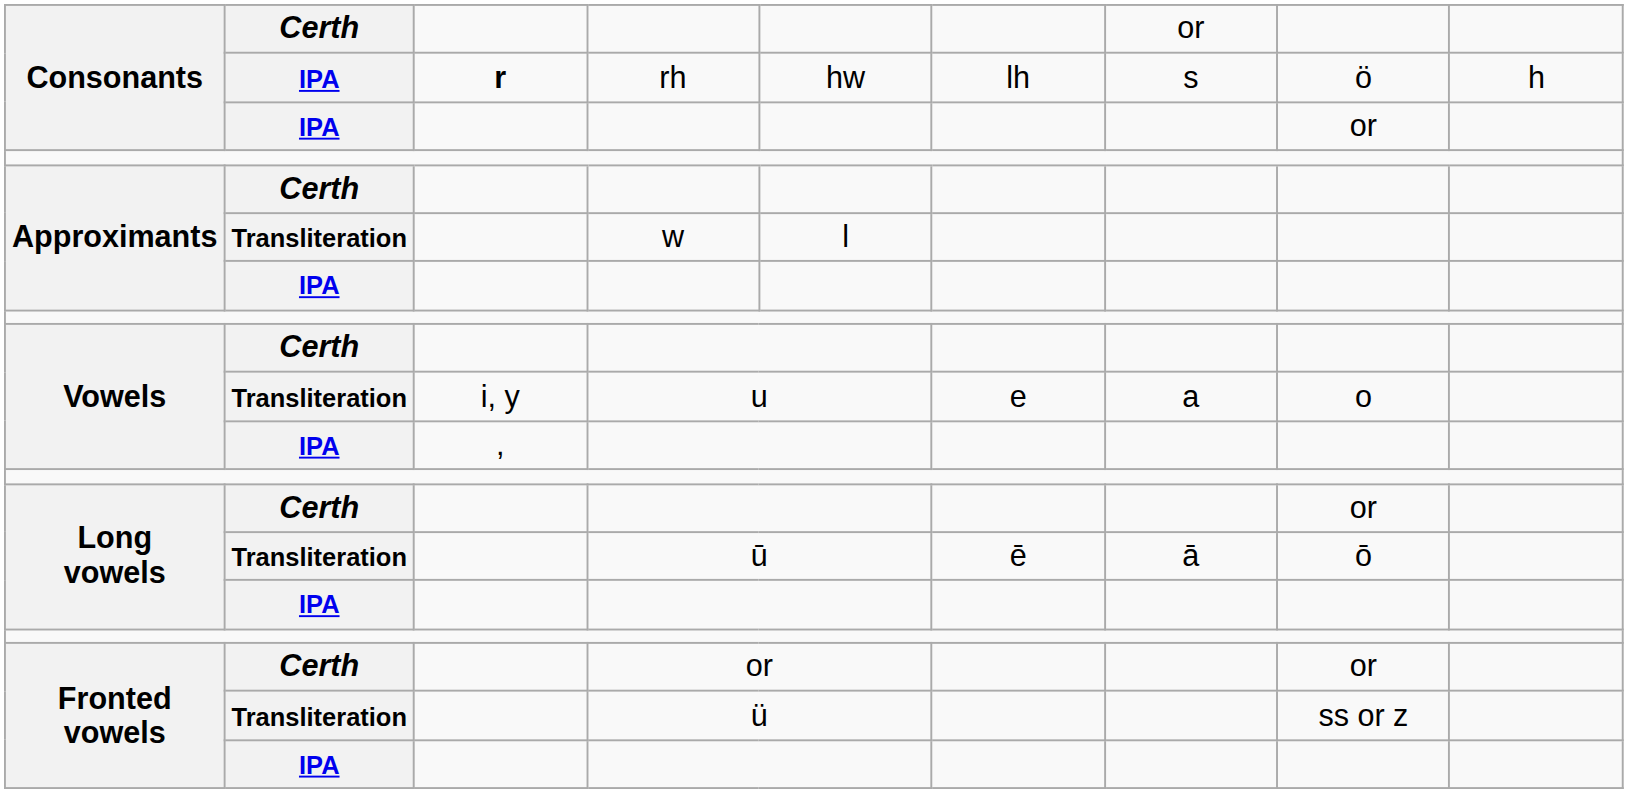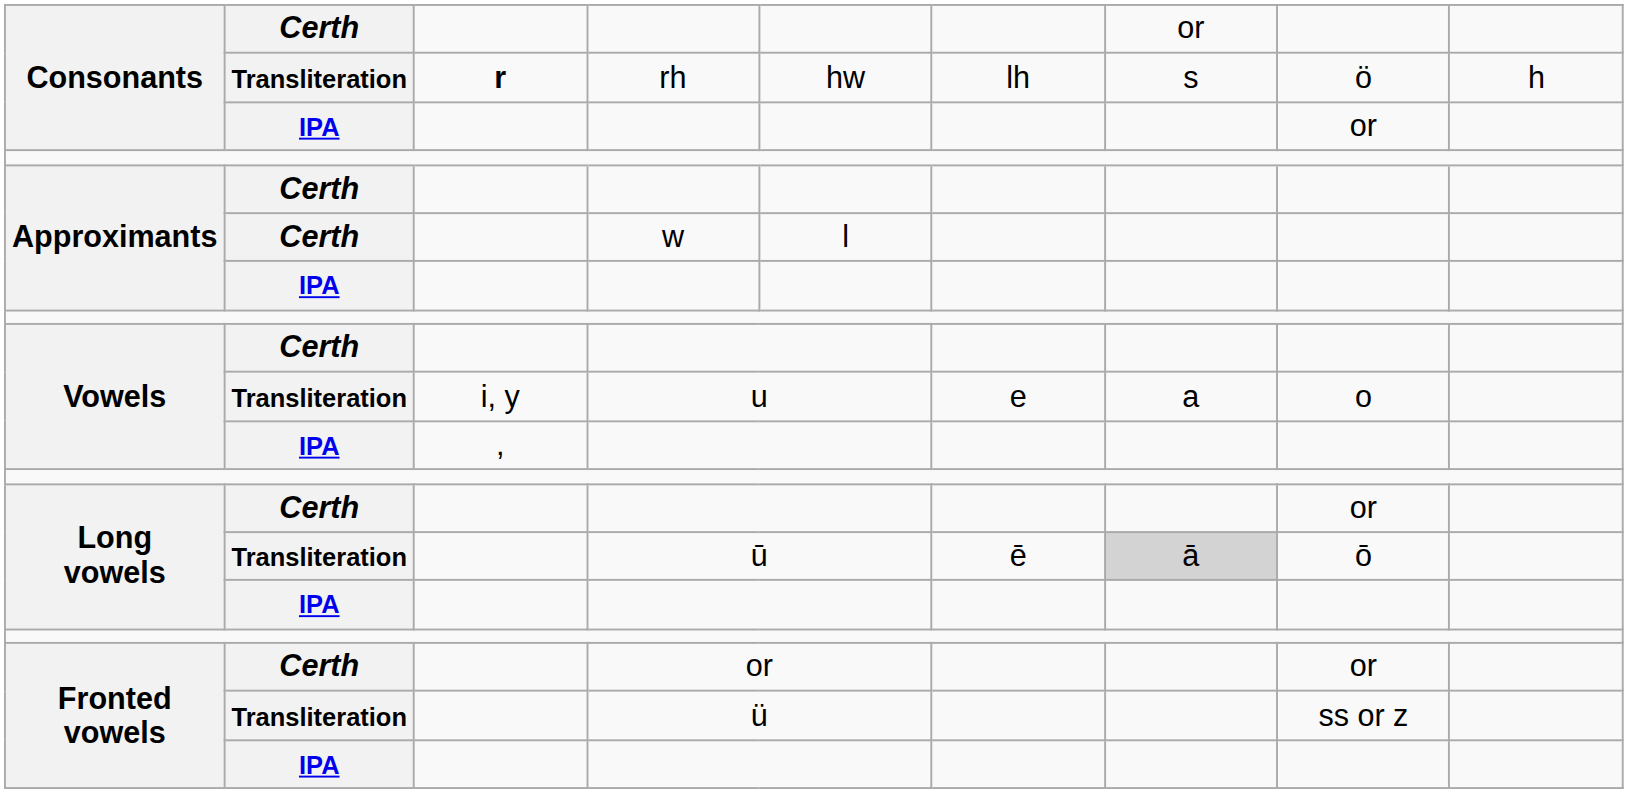rh | column 2: IPA -> Transliteration
w | column 2: Transliteration -> Certh
ū | column 7: no background -> lightgrey background
